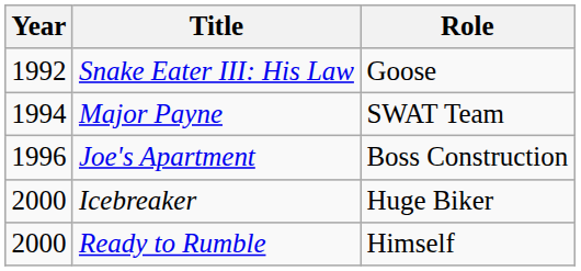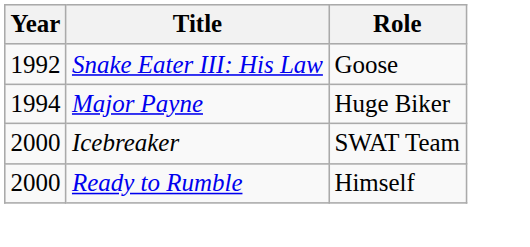Major Payne | Role: SWAT Team -> Huge Biker
- row: 1996 | Joe's Apartment | Boss Construction
Icebreaker | Role: Huge Biker -> SWAT Team
